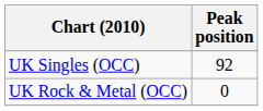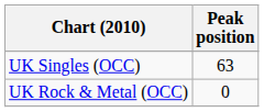UK Singles (OCC) | Peak position: 92 -> 63
